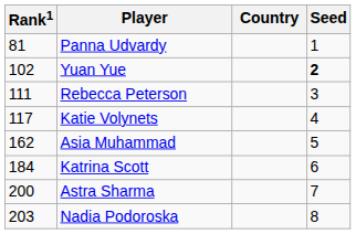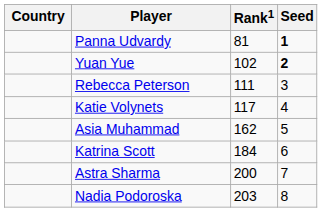columns swapped: Country <-> Rank1
Panna Udvardy | Seed: normal -> bold
